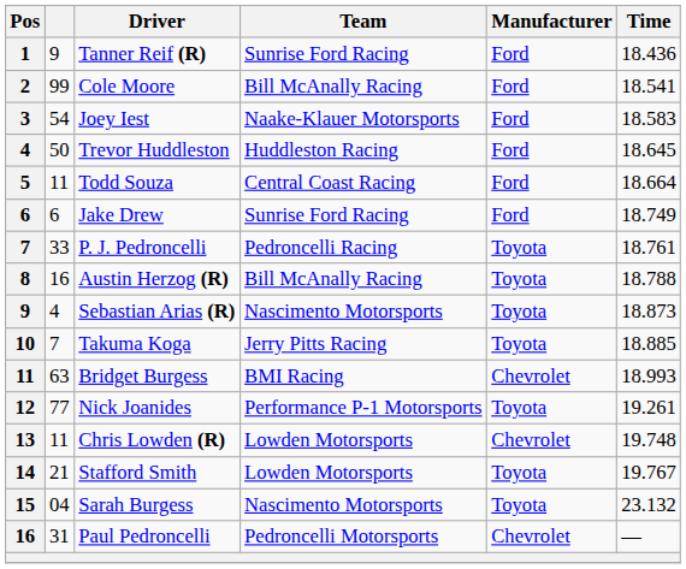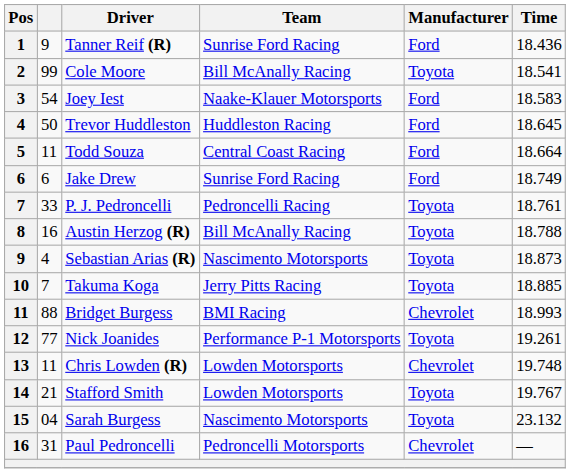Cole Moore | Manufacturer: Ford -> Toyota
Bridget Burgess | column 2: 63 -> 88
